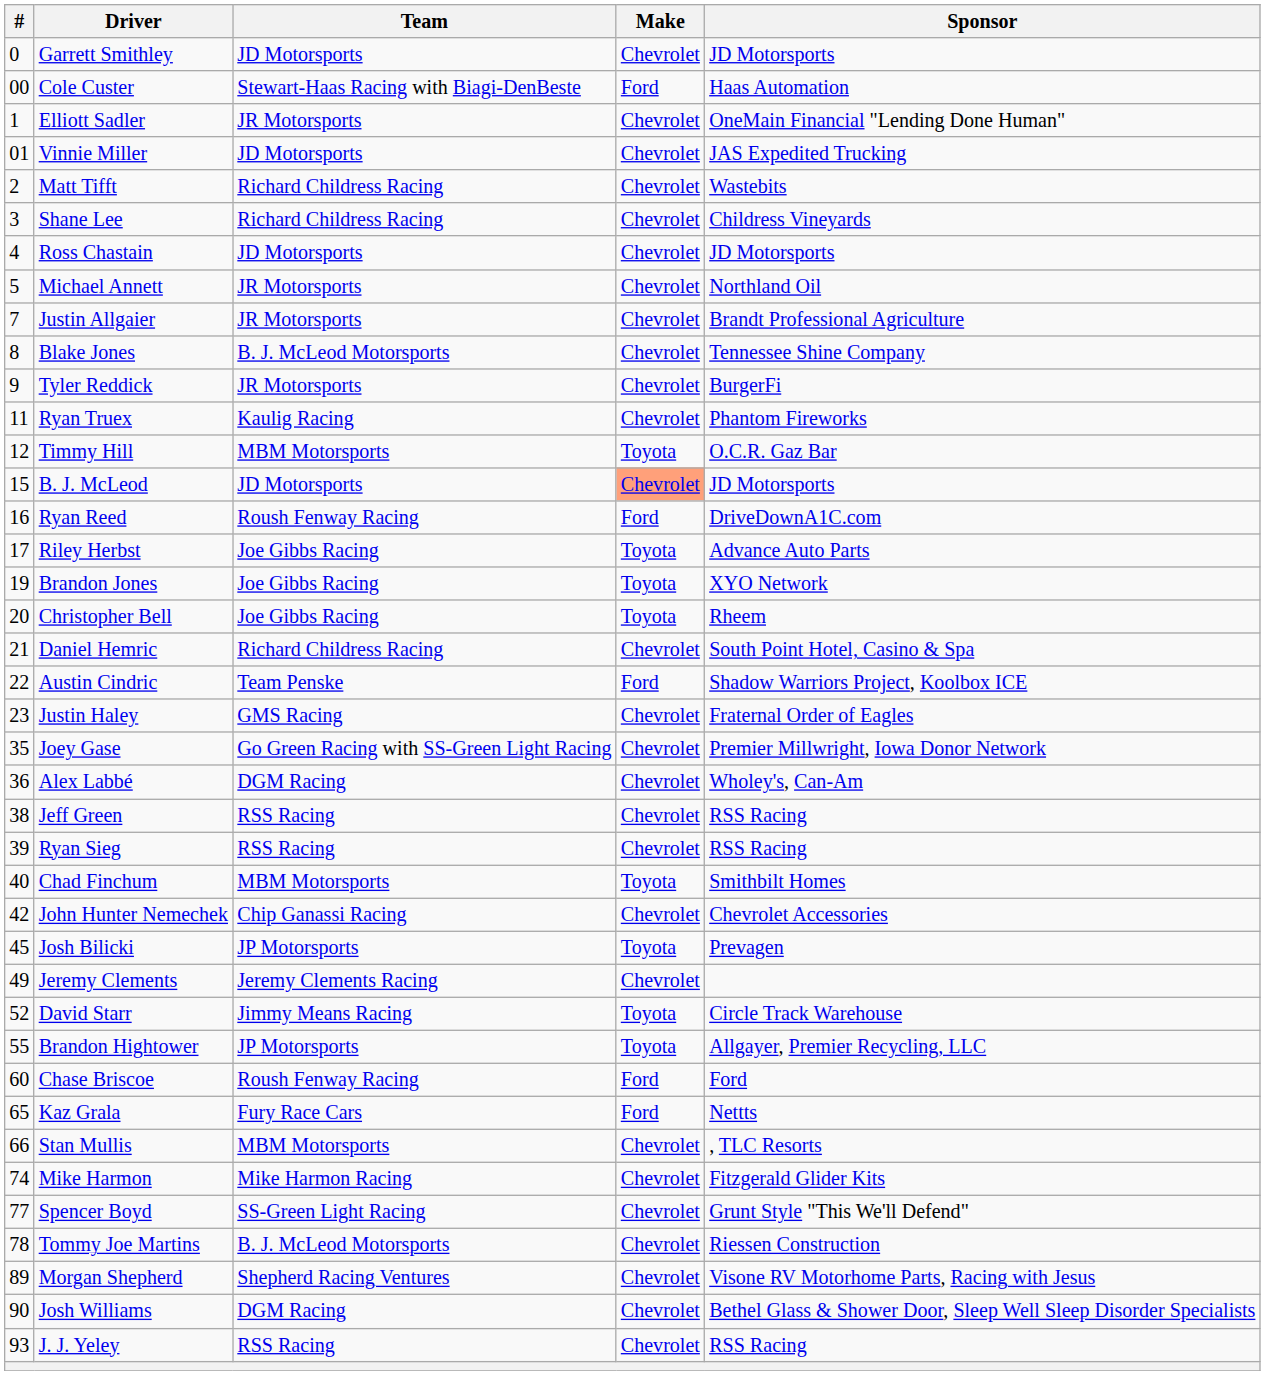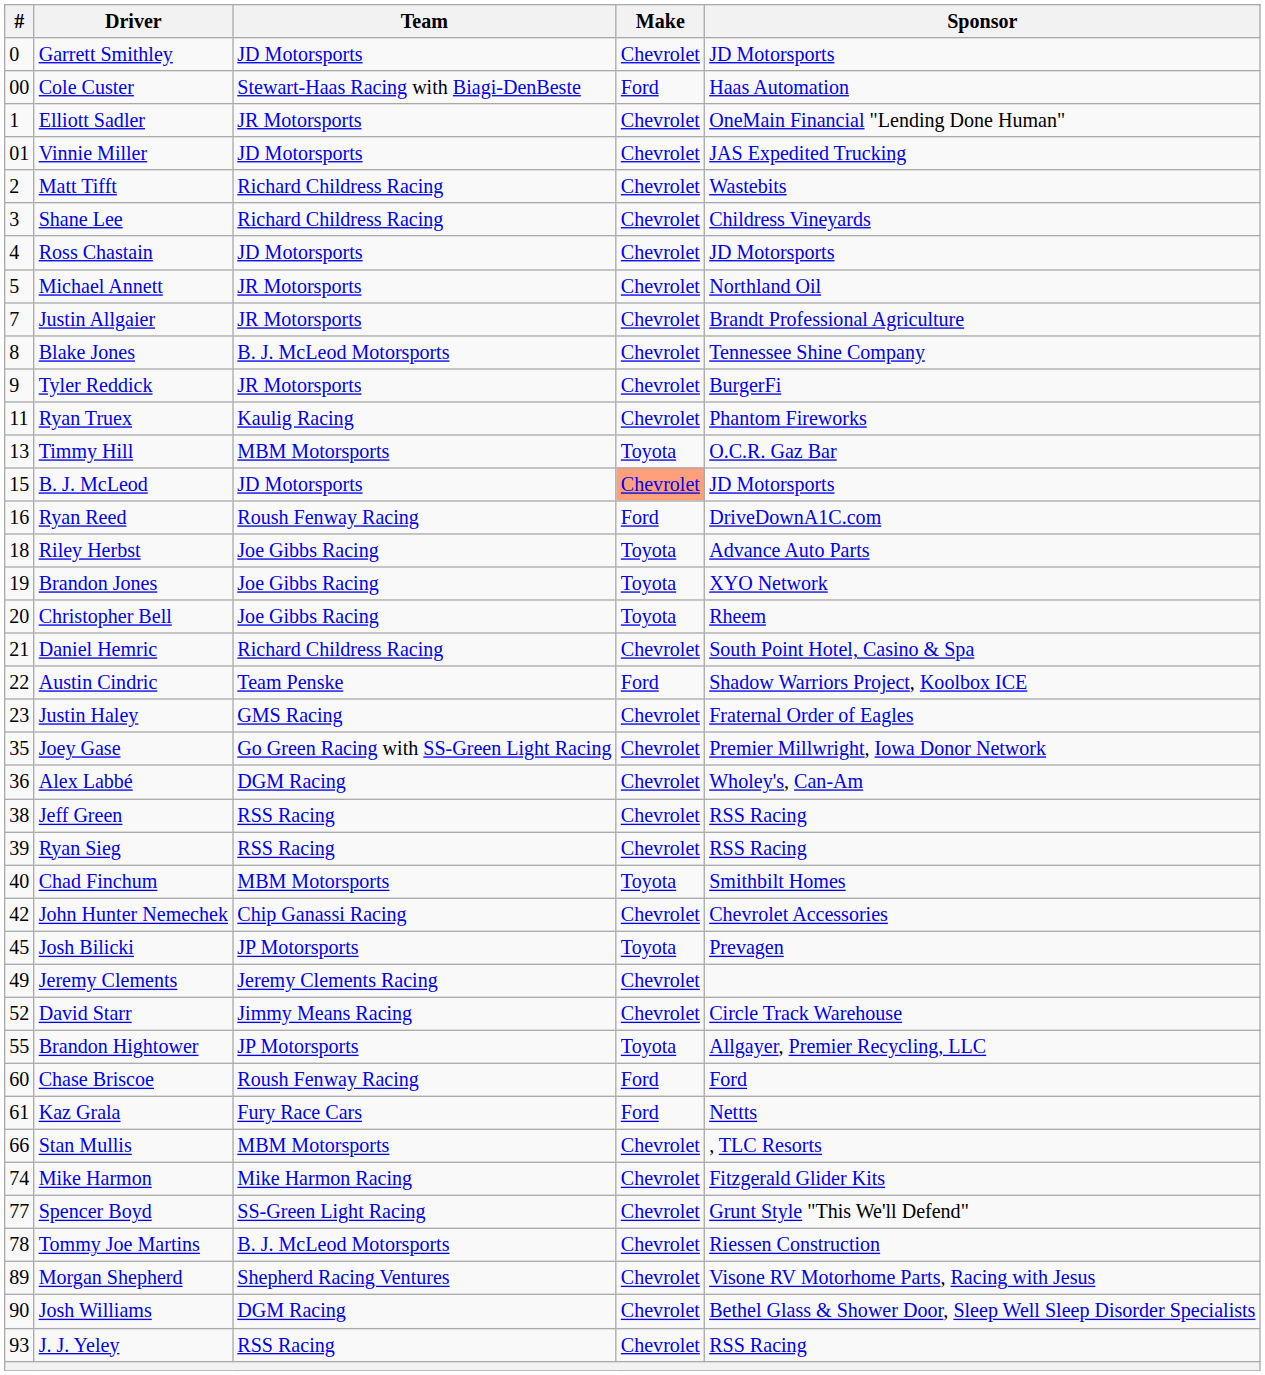Timmy Hill | #: 12 -> 13
Riley Herbst | #: 17 -> 18
David Starr | Make: Toyota -> Chevrolet
Kaz Grala | #: 65 -> 61
